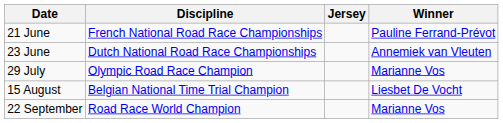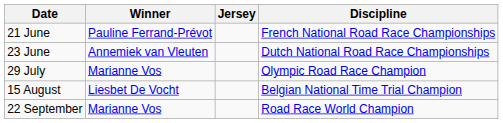columns swapped: Discipline <-> Winner
